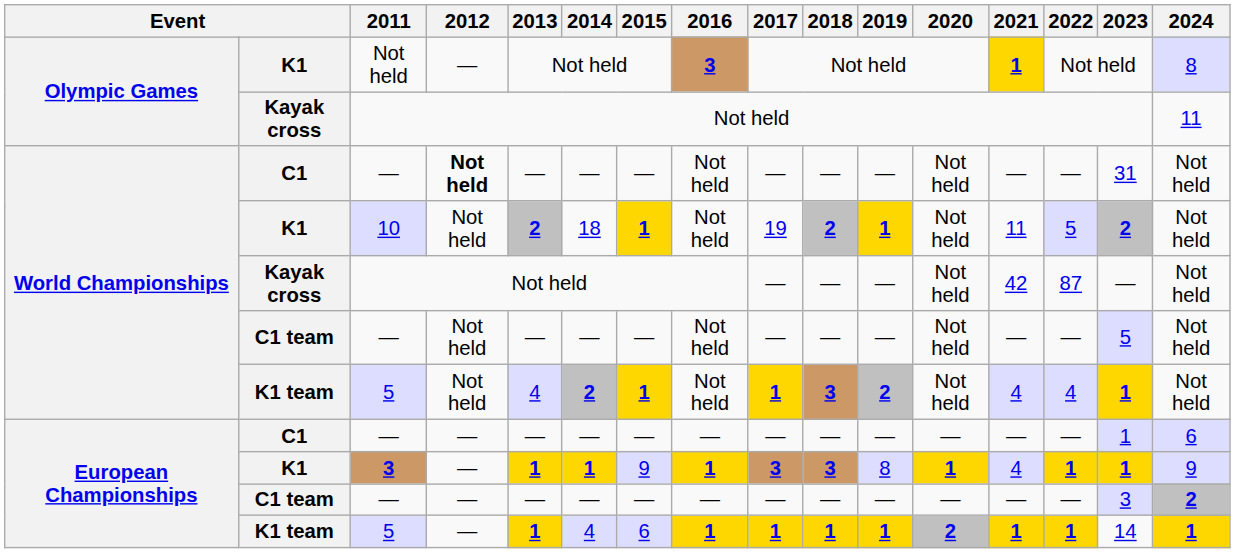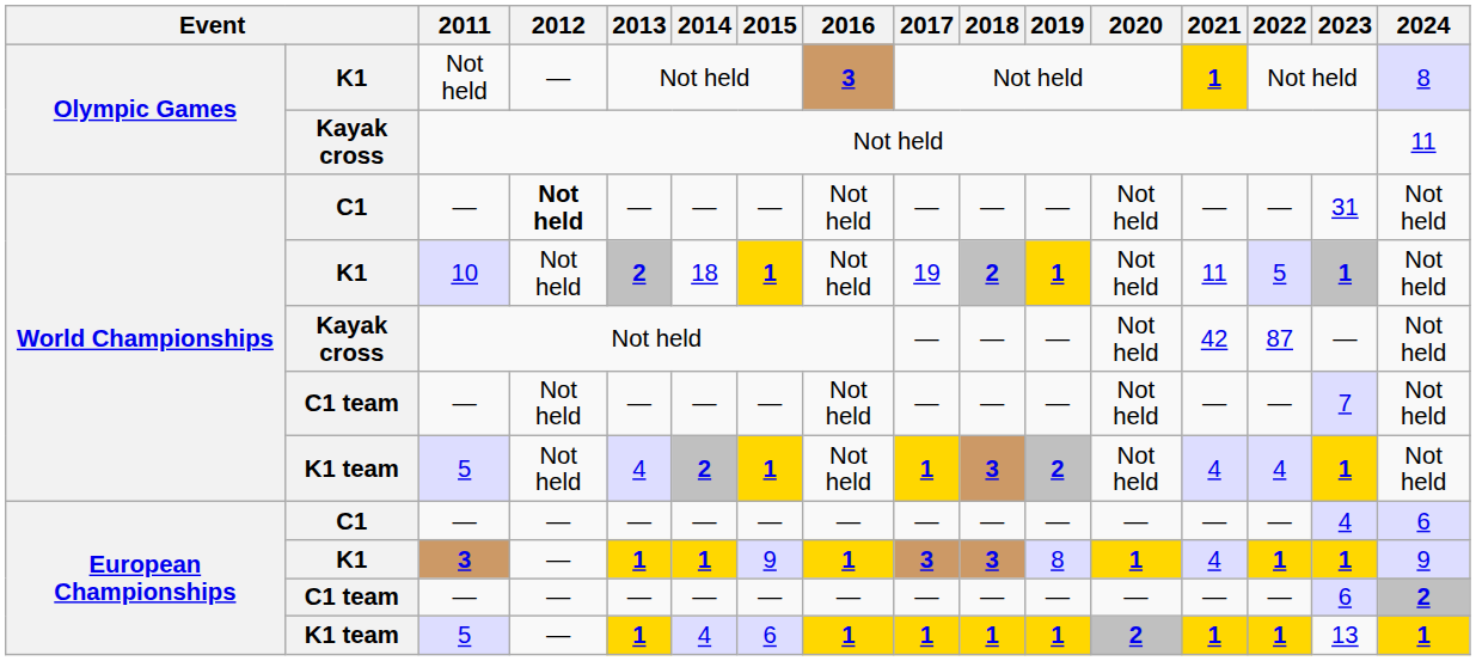World Championships / K1 | 2023: 2 -> 1
World Championships / C1 team | 2023: 5 -> 7
European Championships / C1 | 2023: 1 -> 4
European Championships / C1 team | 2023: 3 -> 6
European Championships / K1 team | 2023: 14 -> 13
